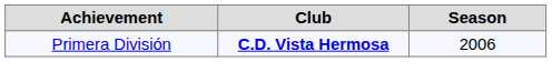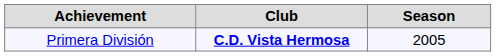Primera División | Season: 2006 -> 2005
